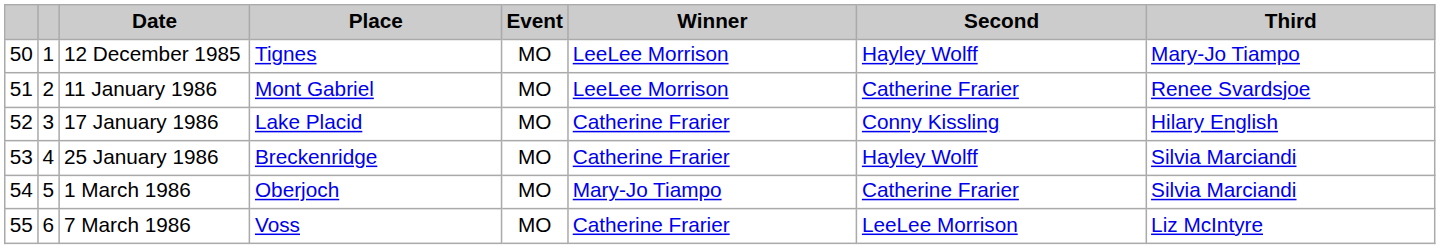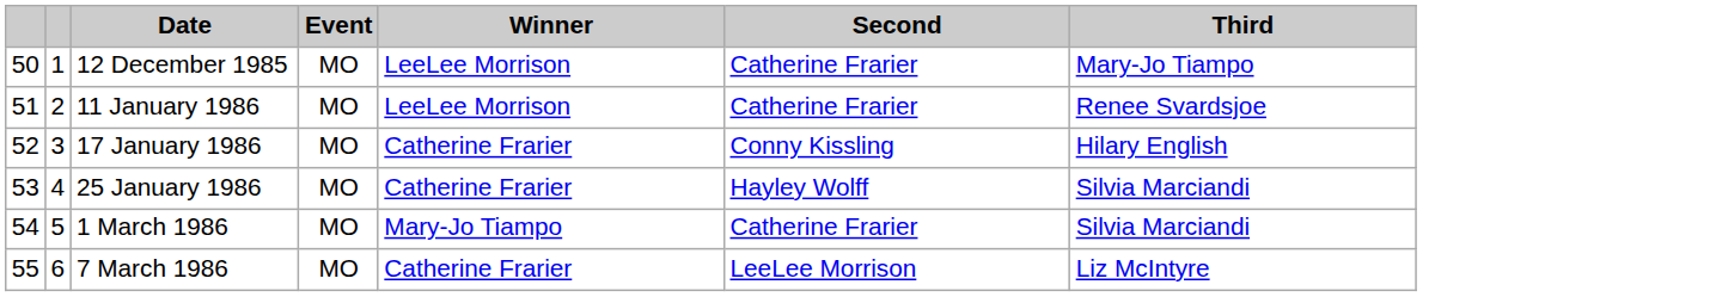- column: Place | Tignes | Mont Gabriel | Lake Placid | Breckenridge | Oberjoch | Voss
12 December 1985 | Second: Hayley Wolff -> Catherine Frarier
